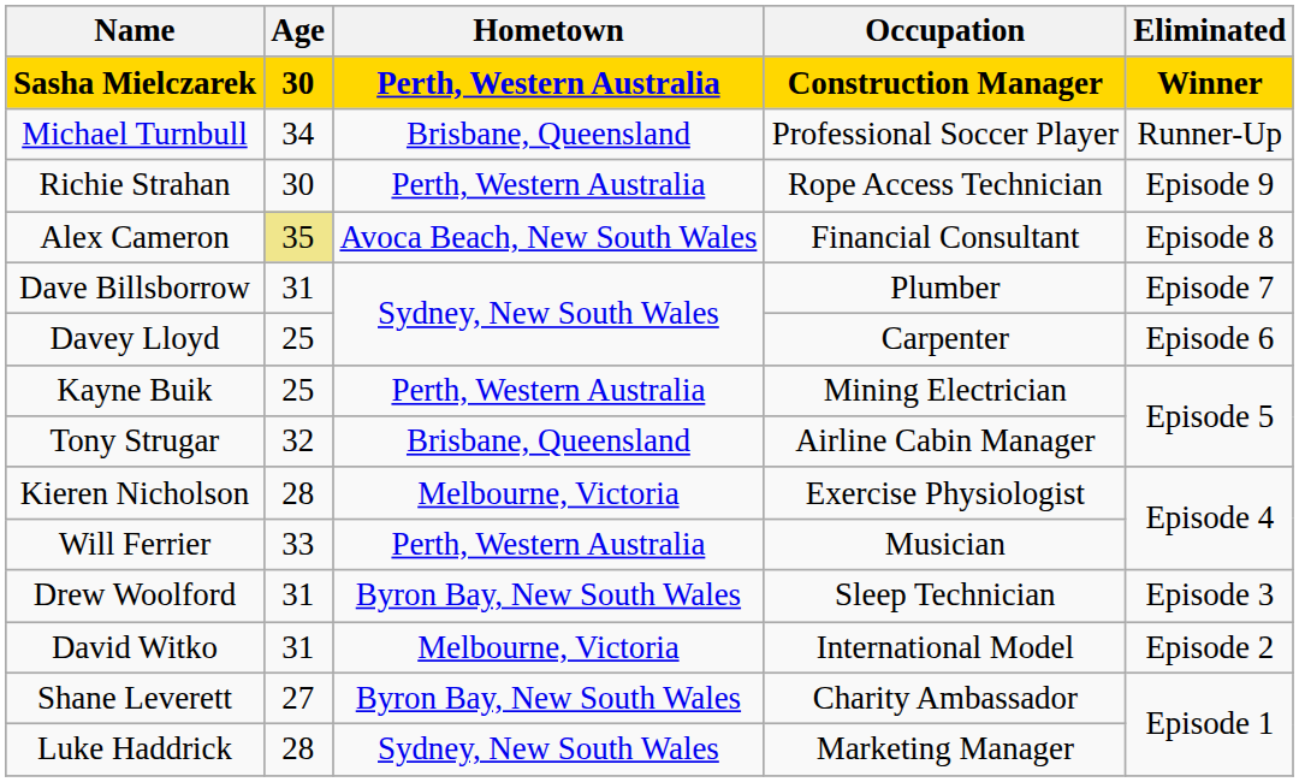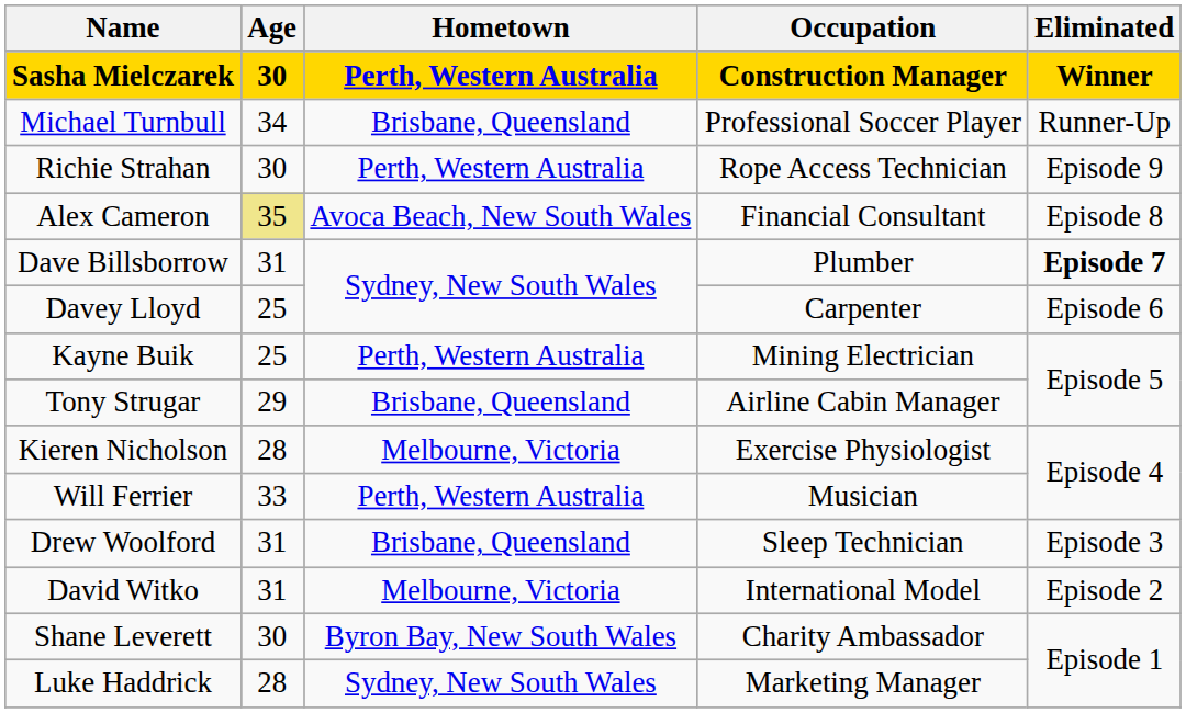Dave Billsborrow | Eliminated: normal -> bold
Tony Strugar | Age: 32 -> 29
Drew Woolford | Hometown: Byron Bay, New South Wales -> Brisbane, Queensland
Shane Leverett | Age: 27 -> 30
